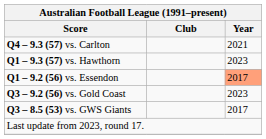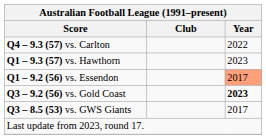Q4 – 9.3 (57) vs. Carlton | Australian Football League (1991–present) / Year: 2021 -> 2022
Q3 – 9.2 (56) vs. Gold Coast | Australian Football League (1991–present) / Year: normal -> bold
